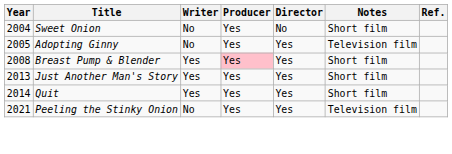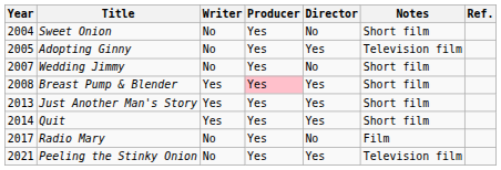+ row: 2007 | Wedding Jimmy | No | Yes | No | Short film
+ row: 2017 | Radio Mary | No | Yes | No | Film
